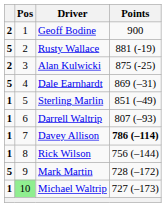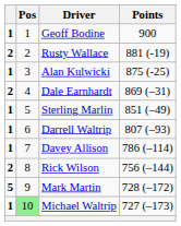Geoff Bodine | column 1: 2 -> 1
Rusty Wallace | column 1: 5 -> 2
Alan Kulwicki | column 1: 2 -> 1
Dale Earnhardt | column 1: 5 -> 2
Davey Allison | Points: bold -> normal
Rick Wilson | column 1: 1 -> 2
